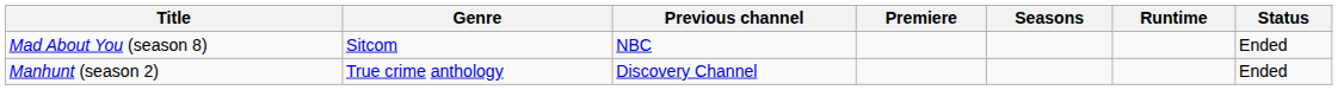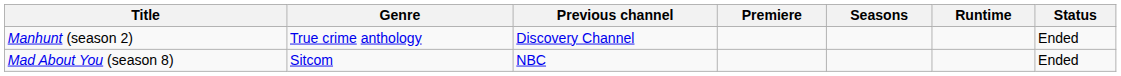rows swapped: Mad About You (season 8) <-> Manhunt (season 2)
